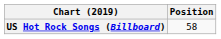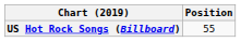US Hot Rock Songs (Billboard) | Position: 58 -> 55
